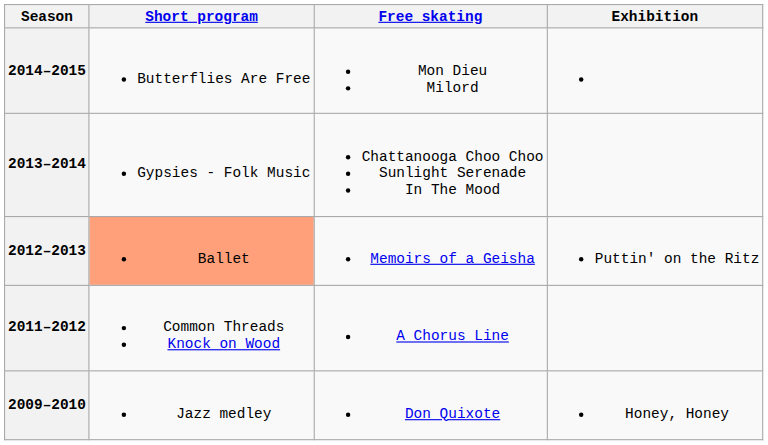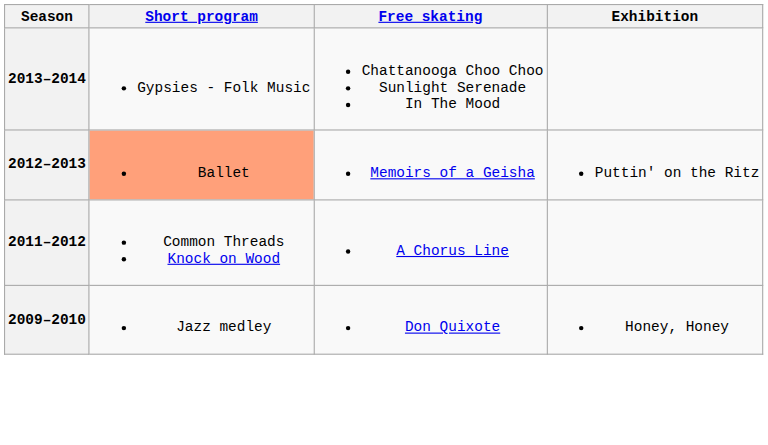- row: 2014–2015 | Butterflies Are Free | Mon Dieu Milord
